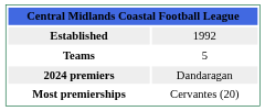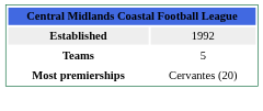- row: 2024 premiers | Dandaragan
